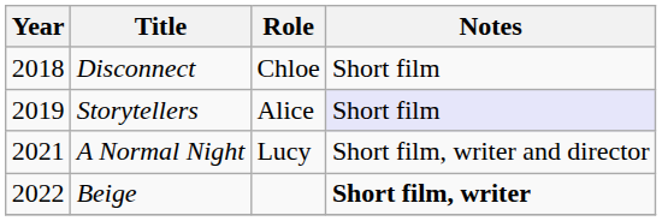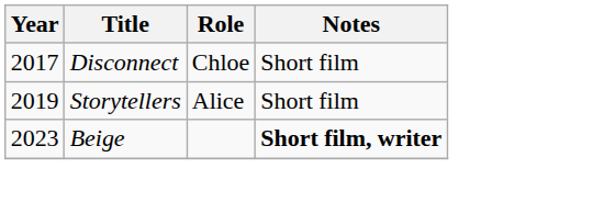Disconnect | Year: 2018 -> 2017
Storytellers | Notes: lavender background -> no background
- row: 2021 | A Normal Night | Lucy | Short film, writer and director
Beige | Year: 2022 -> 2023
